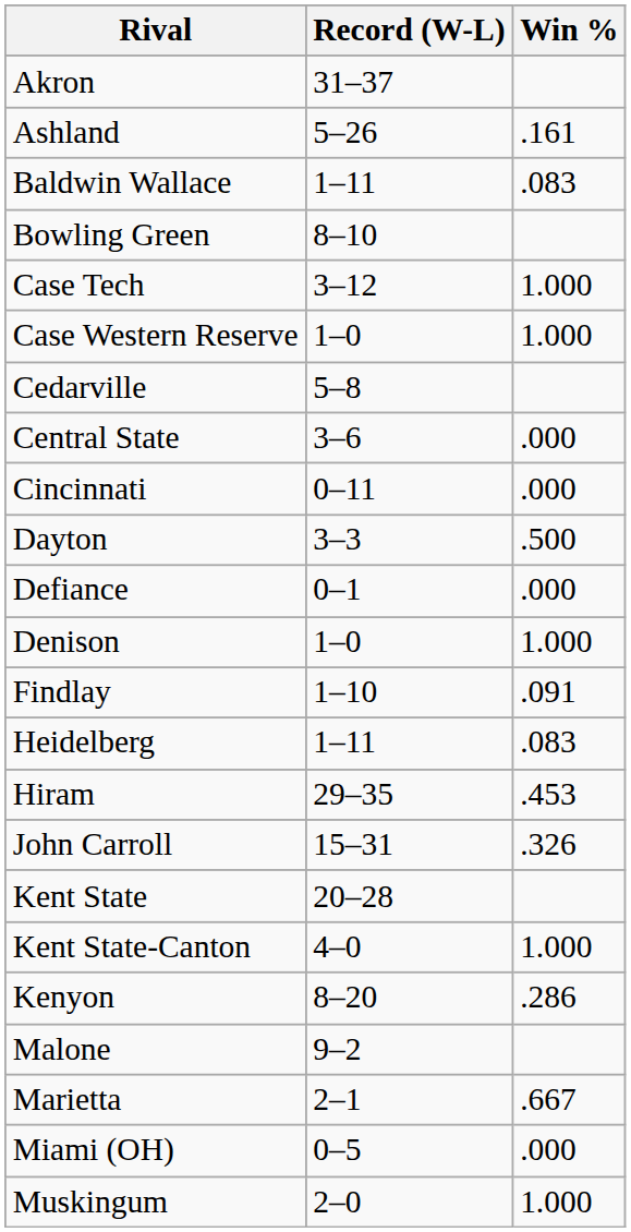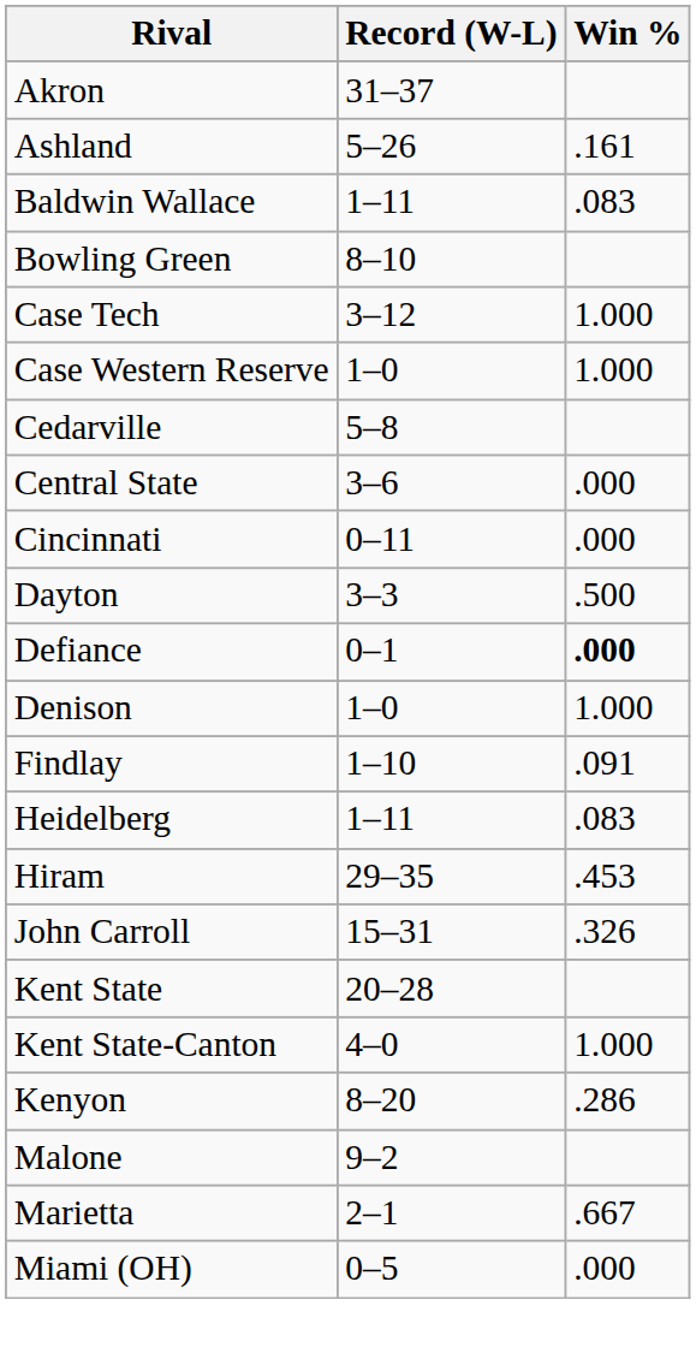Defiance | Win %: normal -> bold
- row: Muskingum | 2–0 | 1.000
